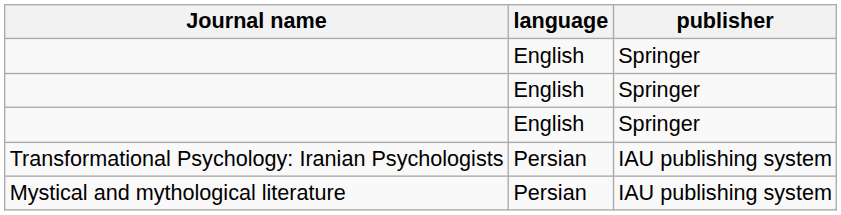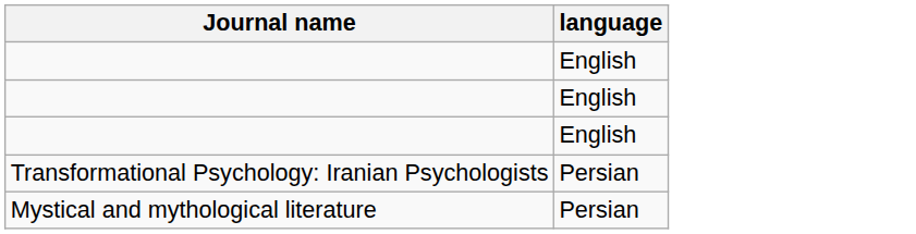- column: publisher | Springer | Springer | Springer | IAU publishing system | IAU publishing system
